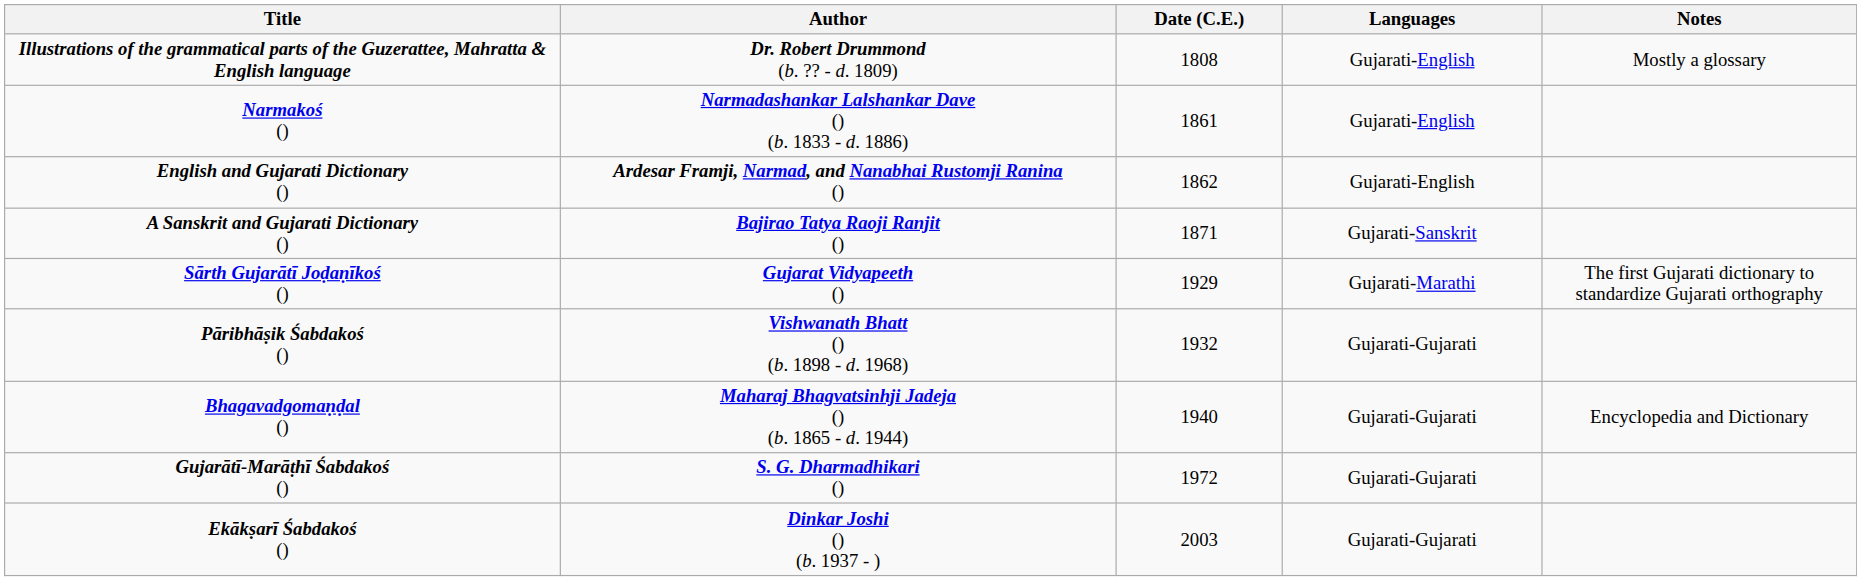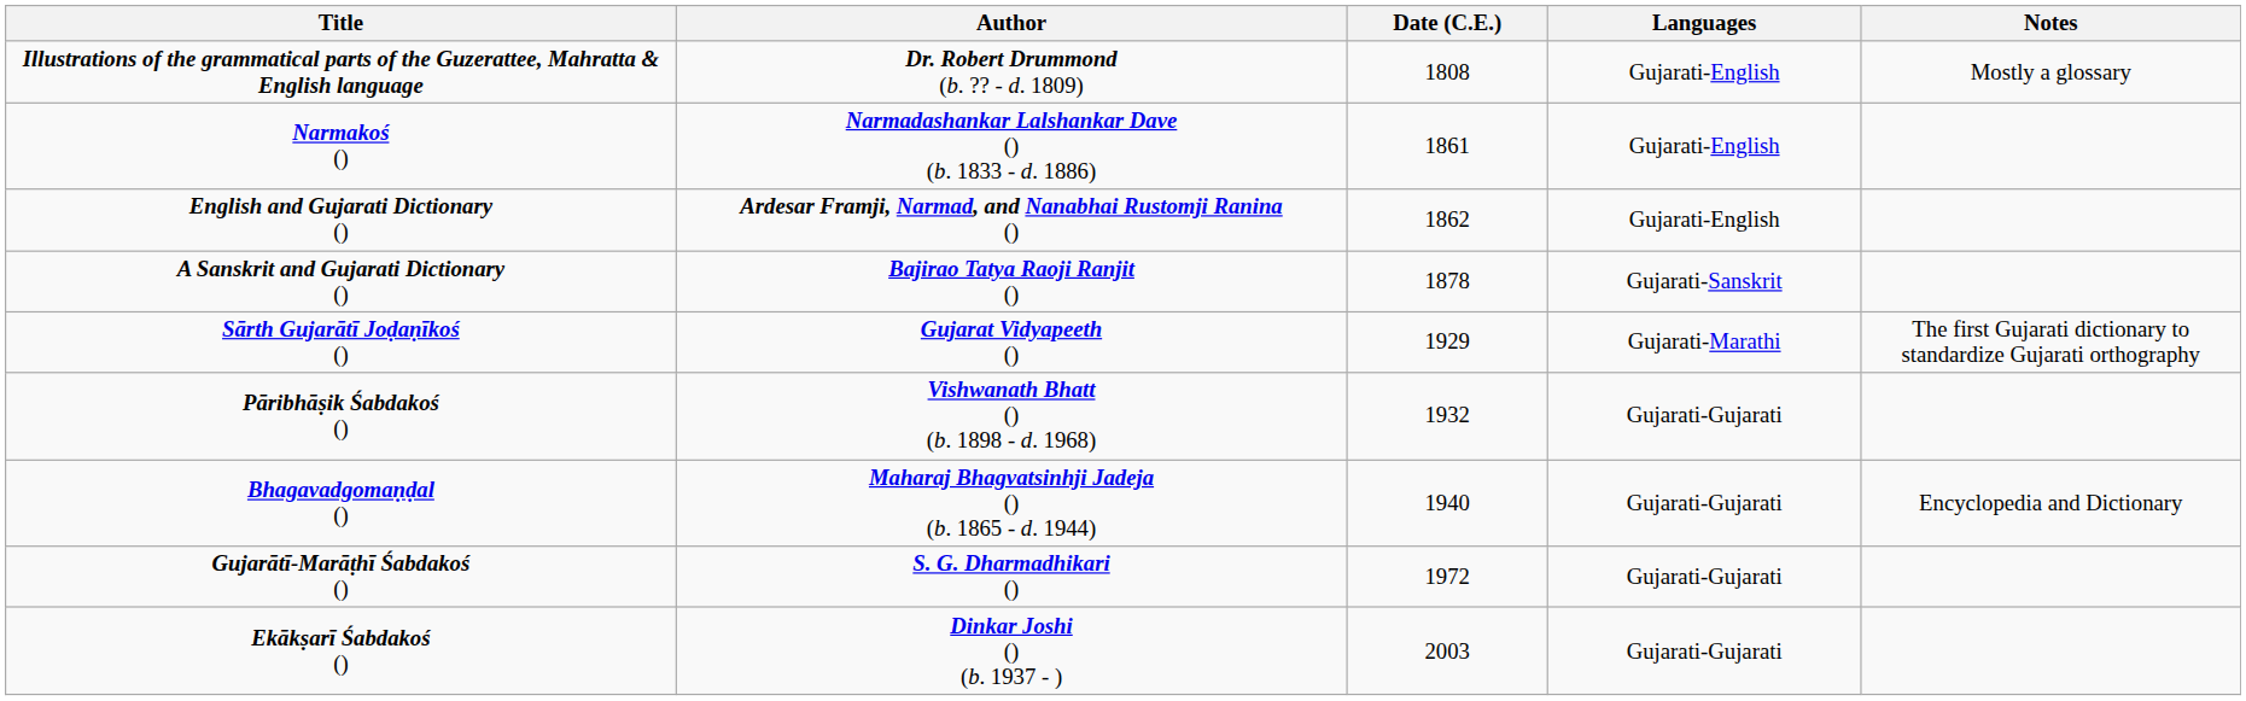A Sanskrit and Gujarati Dictionary () | Date (C.E.): 1871 -> 1878
